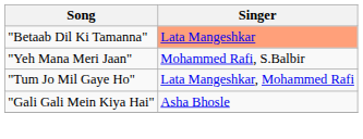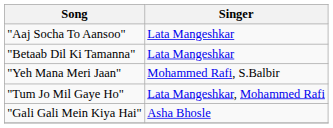+ row: "Aaj Socha To Aansoo" | Lata Mangeshkar
"Betaab Dil Ki Tamanna" | Singer: lightsalmon background -> no background
